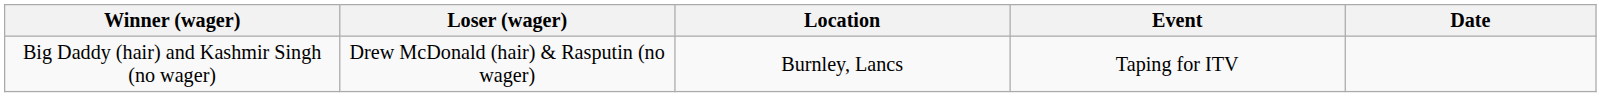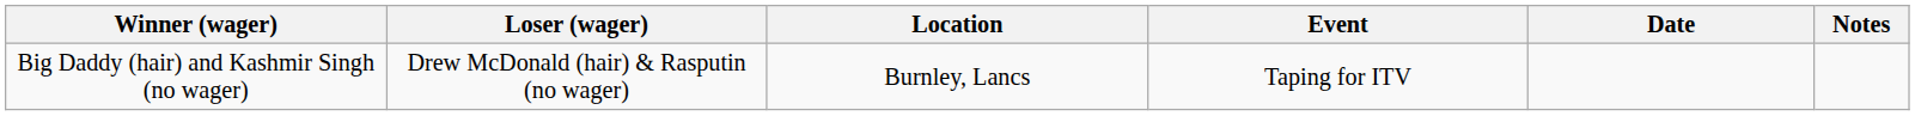+ column: Notes
